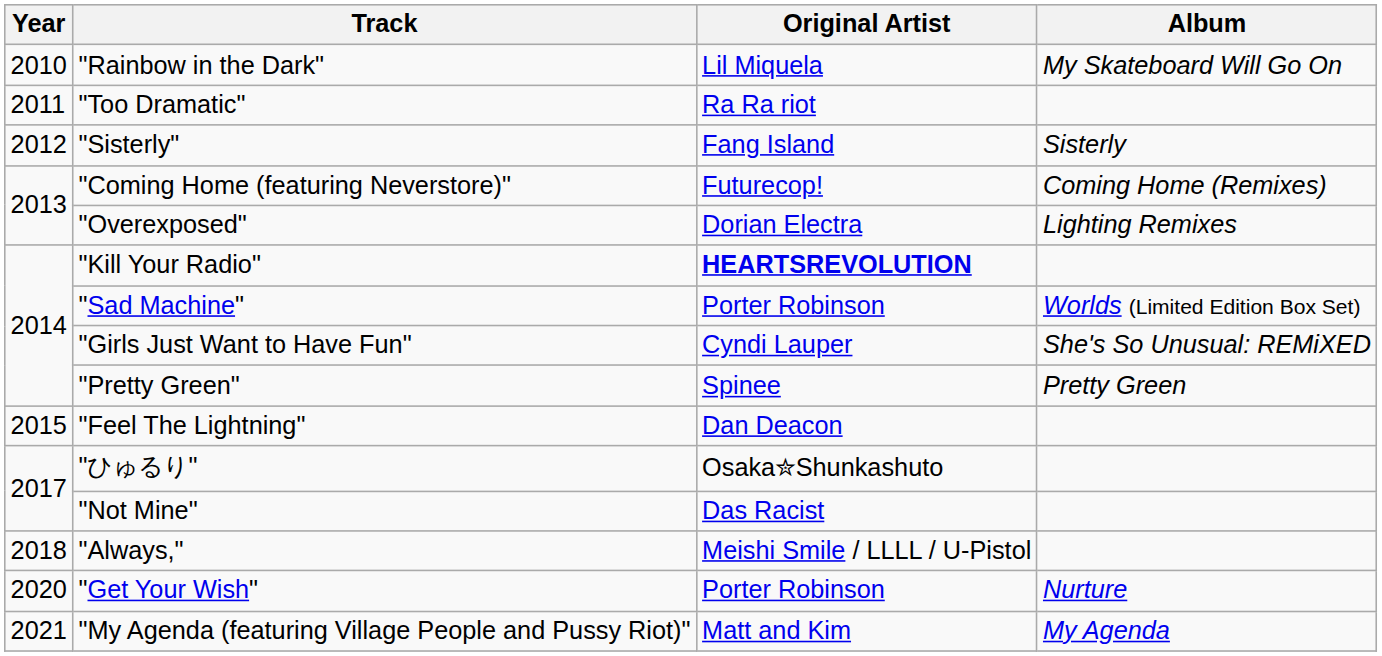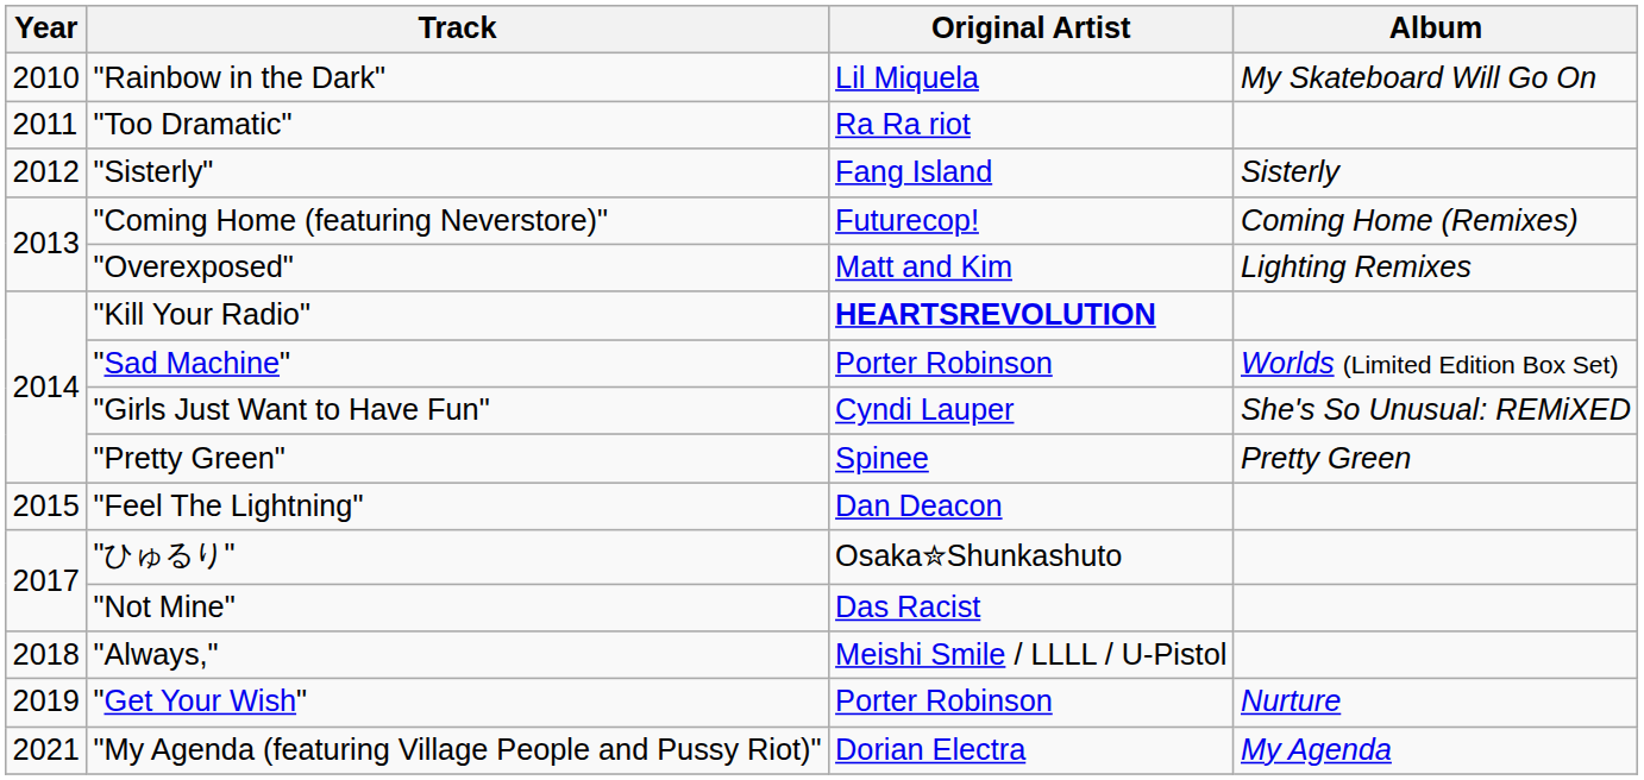"Overexposed" | Original Artist: Dorian Electra -> Matt and Kim
"Get Your Wish" | Year: 2020 -> 2019
"My Agenda (featuring Village People and Pussy Riot)" | Original Artist: Matt and Kim -> Dorian Electra
